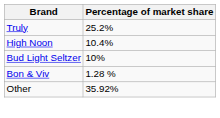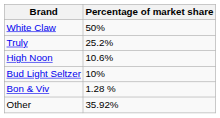+ row: White Claw | 50%
High Noon | Percentage of market share: 10.4% -> 10.6%
